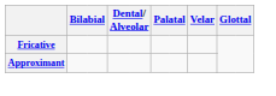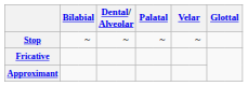+ row: Stop | ~ | ~ | ~ | ~
